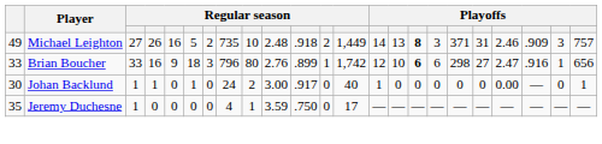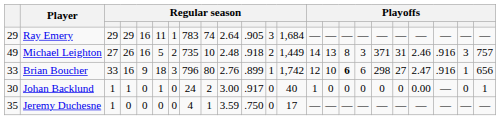+ row: 29 | Ray Emery | 29 | 29 | 16 | 11 | 1 | 783 | 74 | 2.64 | .905 | 3 | 1,684 | — | — | — | — | — | — | — | — | — | —
Michael Leighton | column 16: bold -> normal
Michael Leighton | column 21: .909 -> .916
